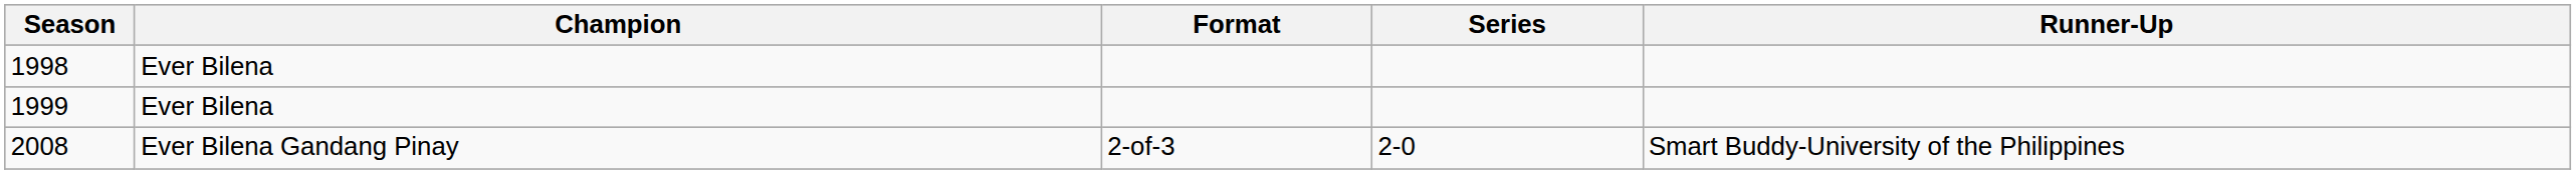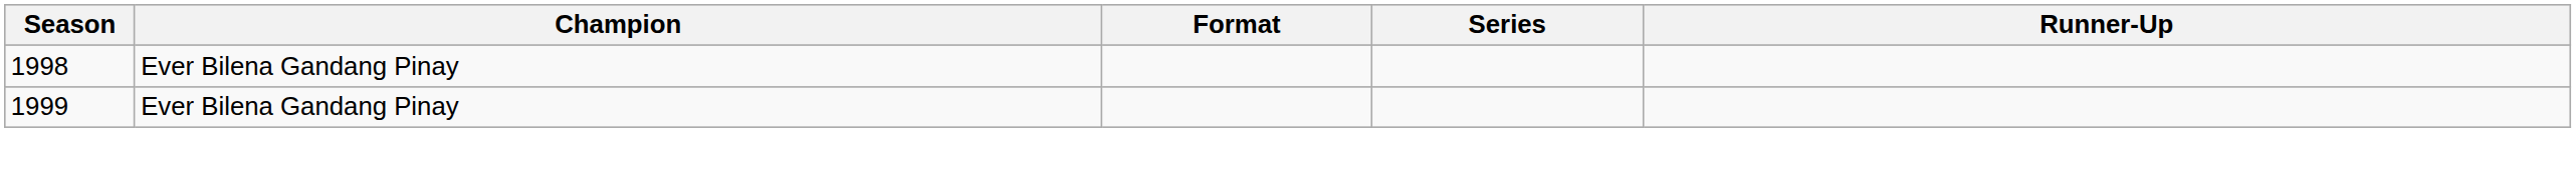1998 | Champion: Ever Bilena -> Ever Bilena Gandang Pinay
1999 | Champion: Ever Bilena -> Ever Bilena Gandang Pinay
- row: 2008 | Ever Bilena Gandang Pinay | 2-of-3 | 2-0 | Smart Buddy-University of the Philippines
